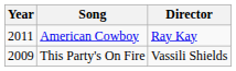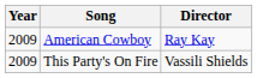American Cowboy | Year: 2011 -> 2009
